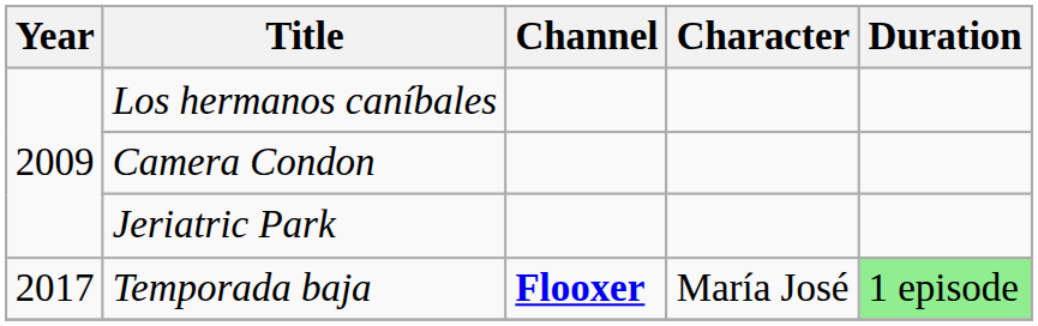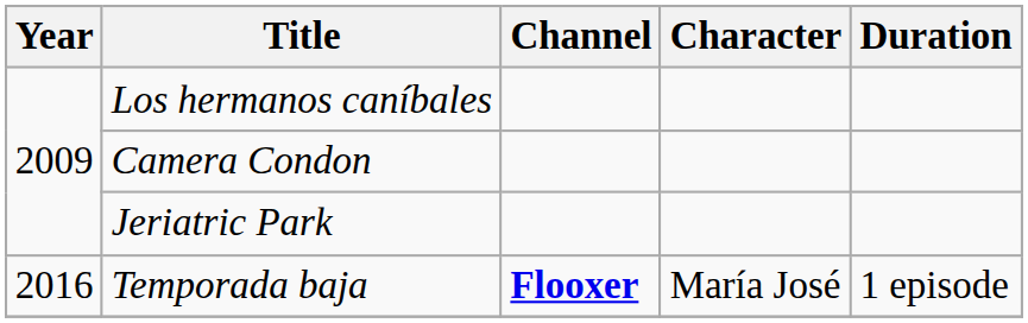Temporada baja | Year: 2017 -> 2016
Temporada baja | Duration: lightgreen background -> no background
